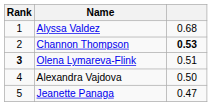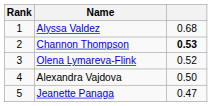Olena Lymareva-Flink | Rank: bold -> normal
Olena Lymareva-Flink | column 3: 0.51 -> 0.52
